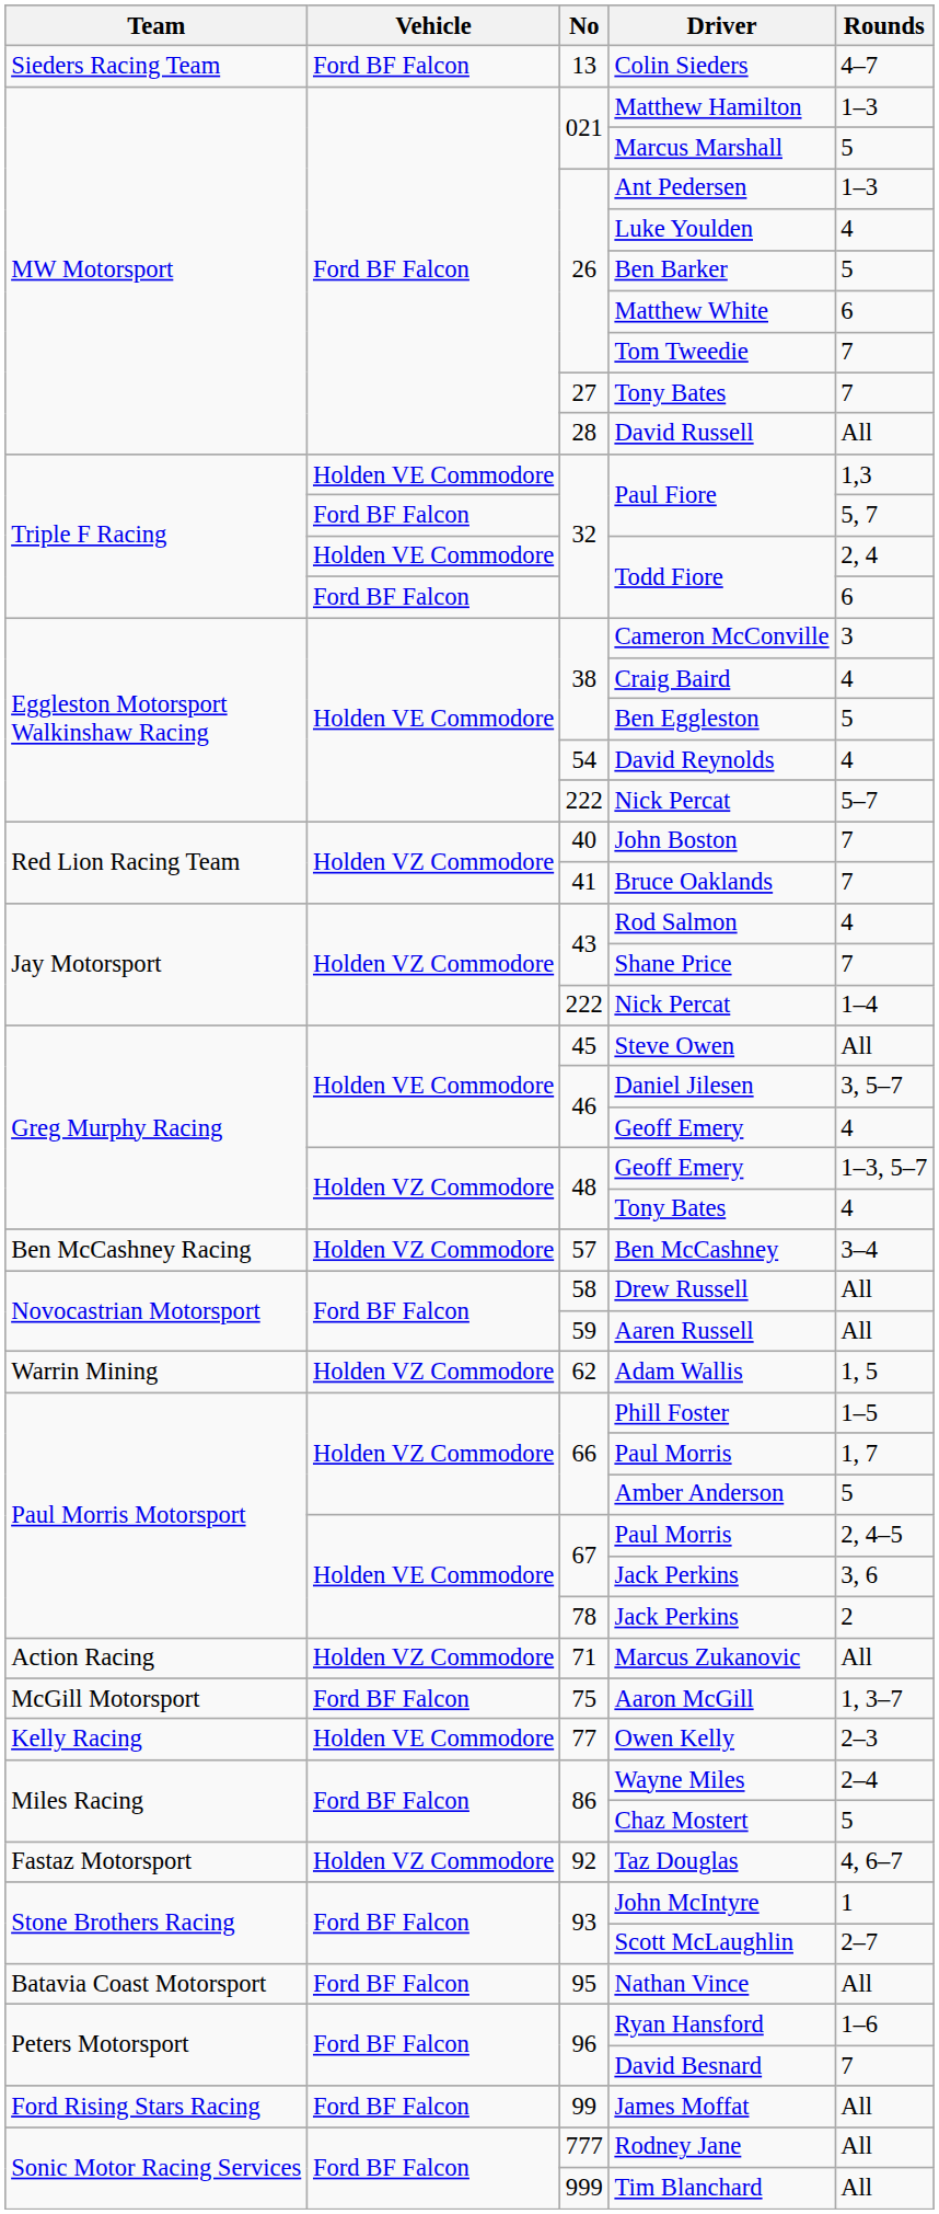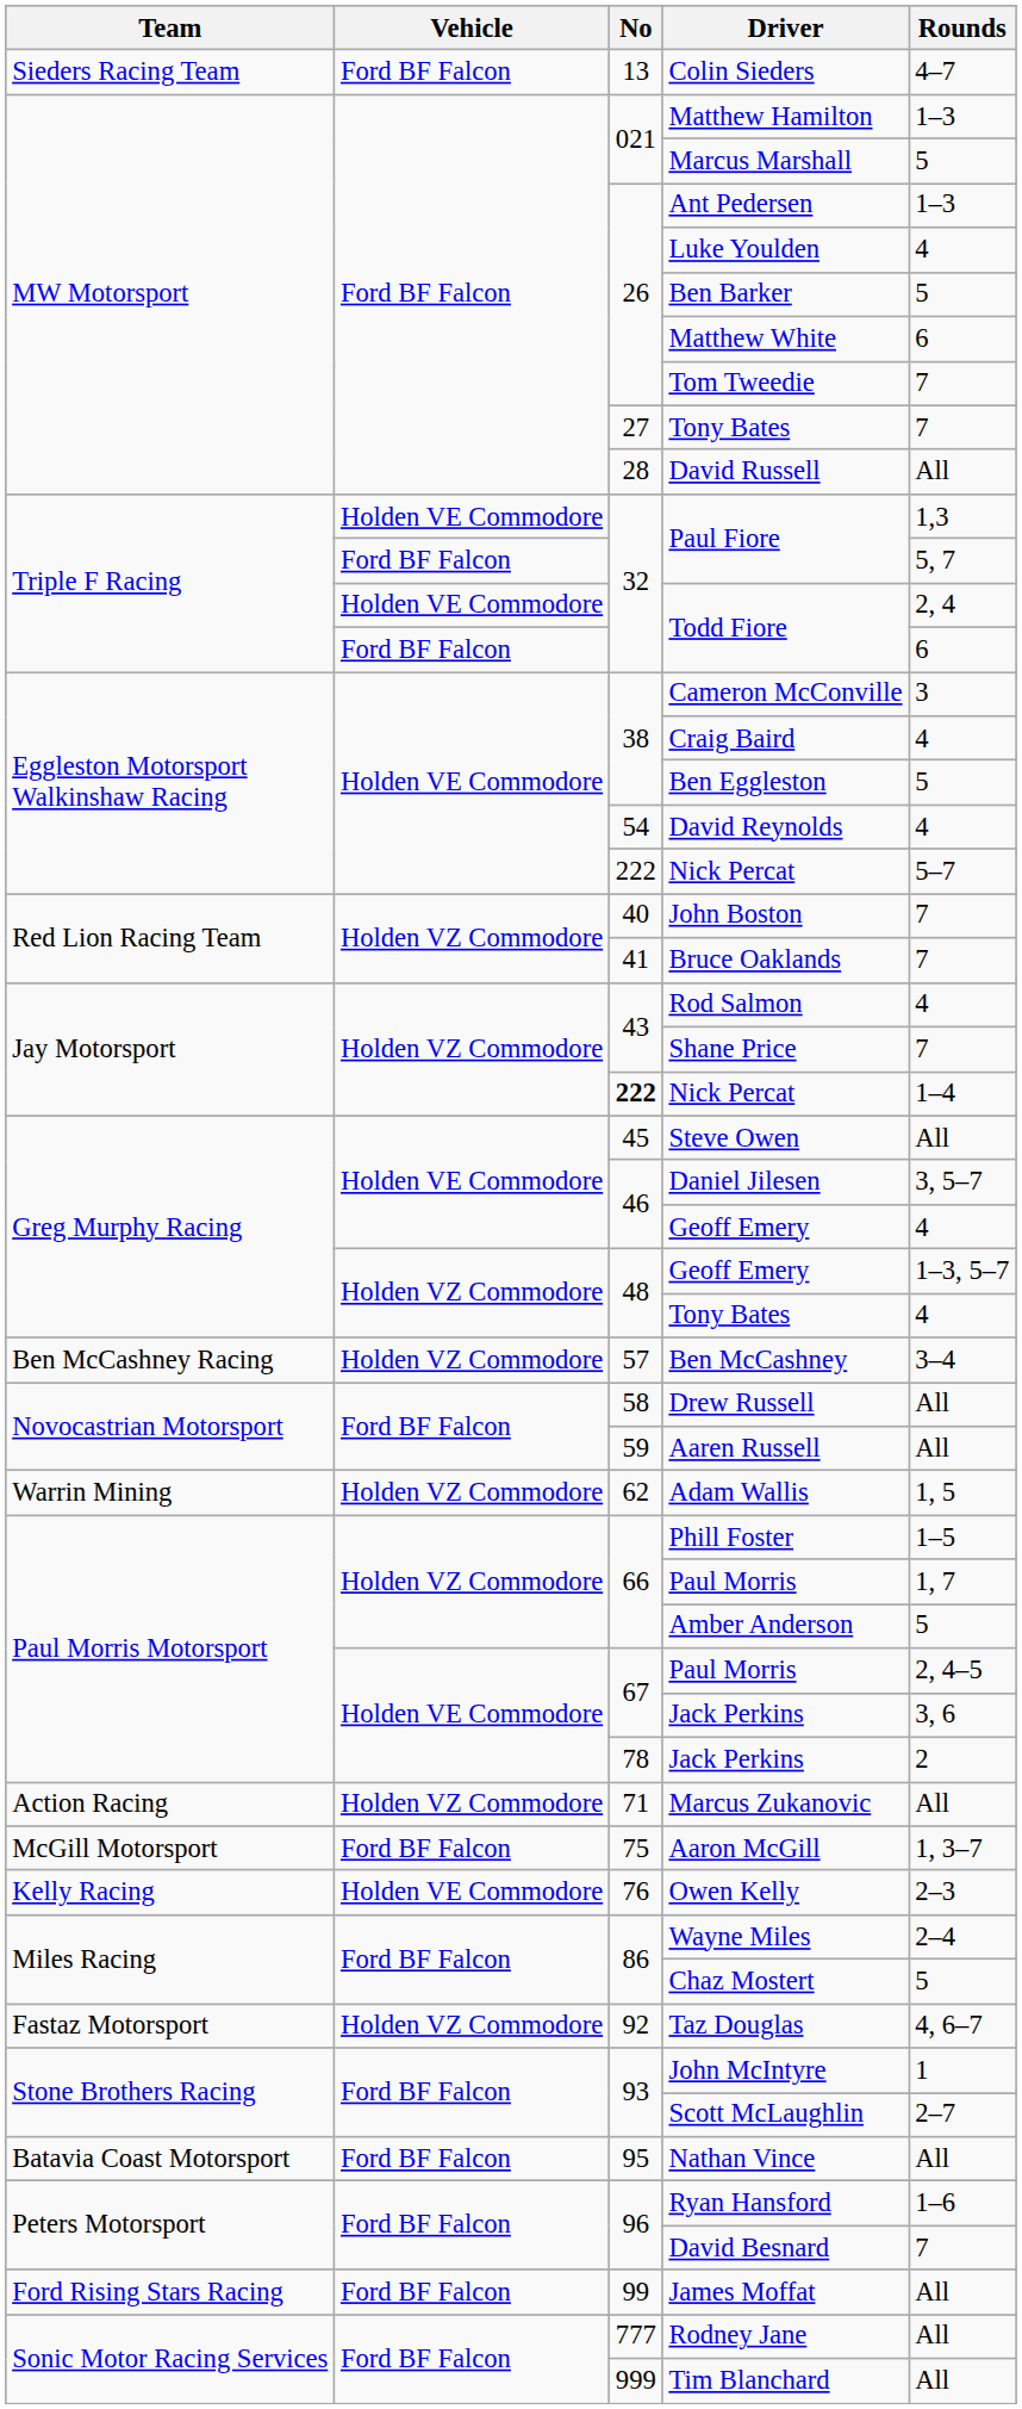Holden VZ Commodore / Nick Percat | No: normal -> bold
Owen Kelly | No: 77 -> 76
